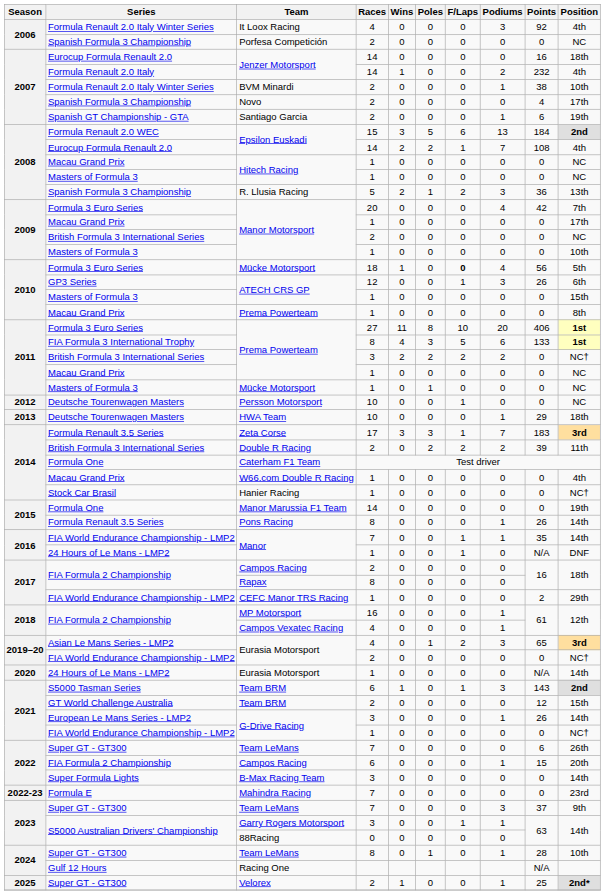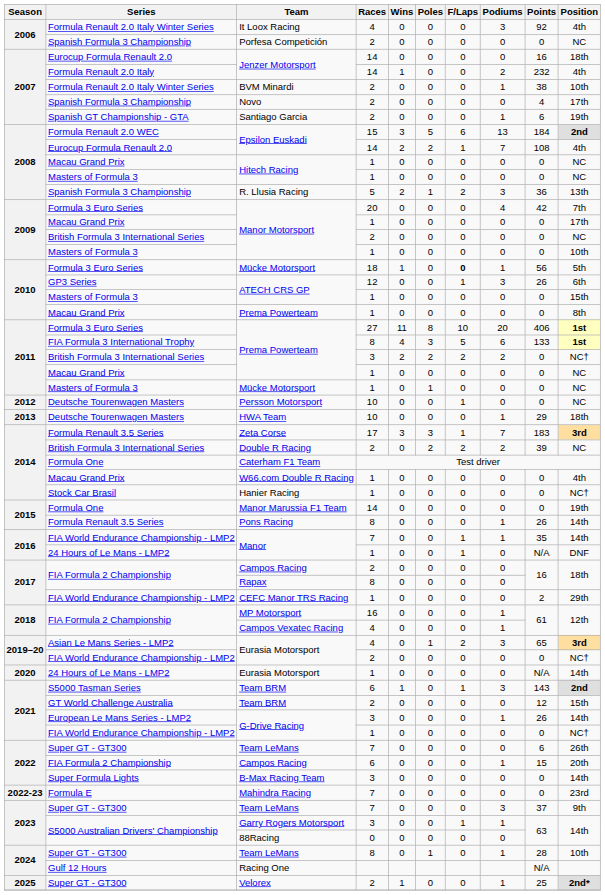Formula 3 Euro Series / Mücke Motorsport | Podiums: 4 -> 1
Double R Racing | Position: 11th -> NC
